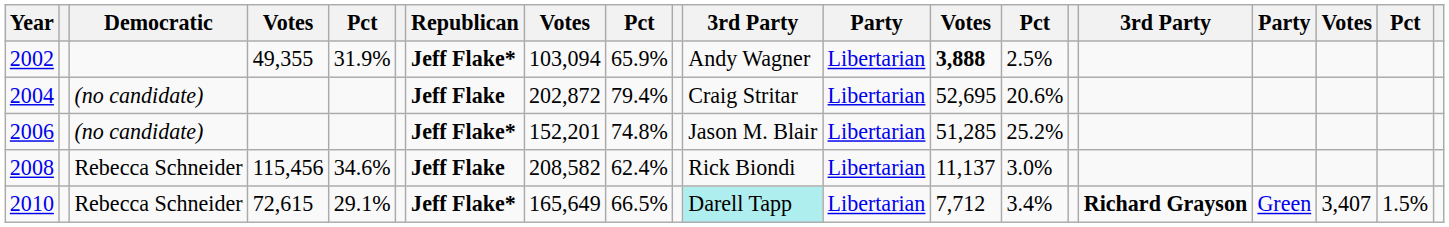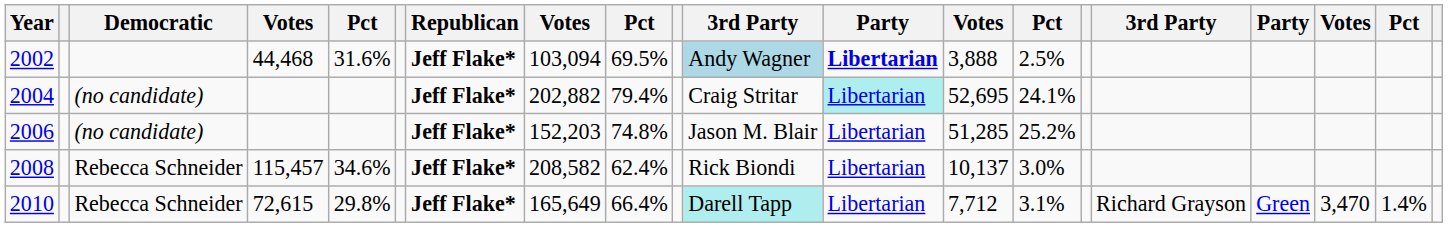2002 | column 4: 49,355 -> 44,468
2002 | column 5: 31.9% -> 31.6%
2002 | column 9: 65.9% -> 69.5%
2002 | column 11: no background -> lightblue background
2002 | column 12: normal -> bold
2002 | column 13: bold -> normal
2004 | Republican: Jeff Flake -> Jeff Flake*
2004 | column 8: 202,872 -> 202,882
2004 | column 12: no background -> paleturquoise background
2004 | column 14: 20.6% -> 24.1%
2006 | column 8: 152,201 -> 152,203
2008 | column 4: 115,456 -> 115,457
2008 | Republican: Jeff Flake -> Jeff Flake*
2008 | column 13: 11,137 -> 10,137
2010 | column 5: 29.1% -> 29.8%
2010 | column 9: 66.5% -> 66.4%
2010 | column 14: 3.4% -> 3.1%
2010 | column 16: bold -> normal
2010 | column 18: 3,407 -> 3,470
2010 | column 19: 1.5% -> 1.4%
